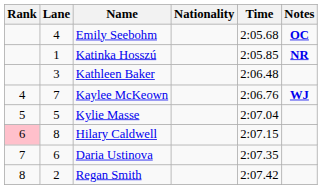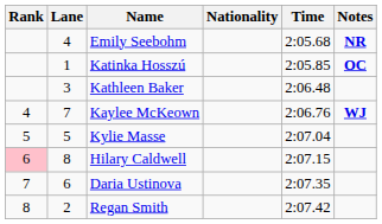Emily Seebohm | Notes: OC -> NR
Katinka Hosszú | Notes: NR -> OC
